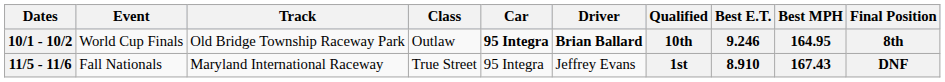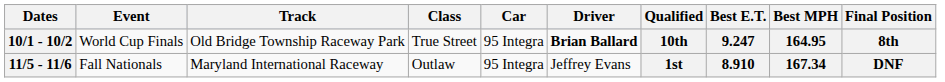10/1 - 10/2 | Class: Outlaw -> True Street
10/1 - 10/2 | Car: bold -> normal
10/1 - 10/2 | Best E.T.: 9.246 -> 9.247
11/5 - 11/6 | Class: True Street -> Outlaw
11/5 - 11/6 | Best MPH: 167.43 -> 167.34
